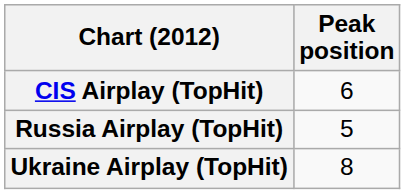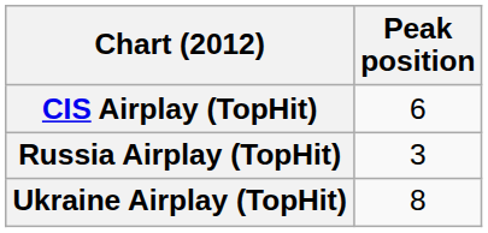Russia Airplay (TopHit) | Peak position: 5 -> 3
